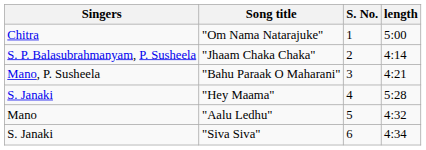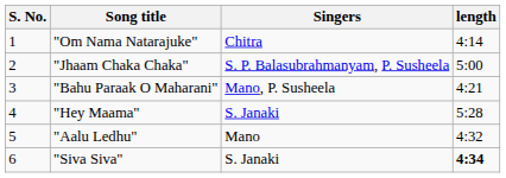columns swapped: S. No. <-> Singers
"Om Nama Natarajuke" | length: 5:00 -> 4:14
"Jhaam Chaka Chaka" | length: 4:14 -> 5:00
"Siva Siva" | length: normal -> bold
